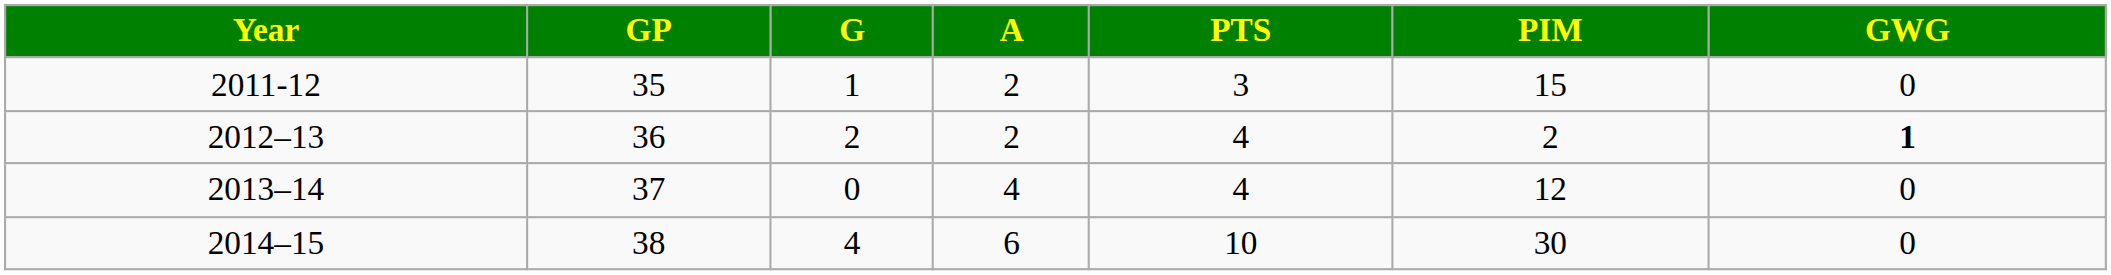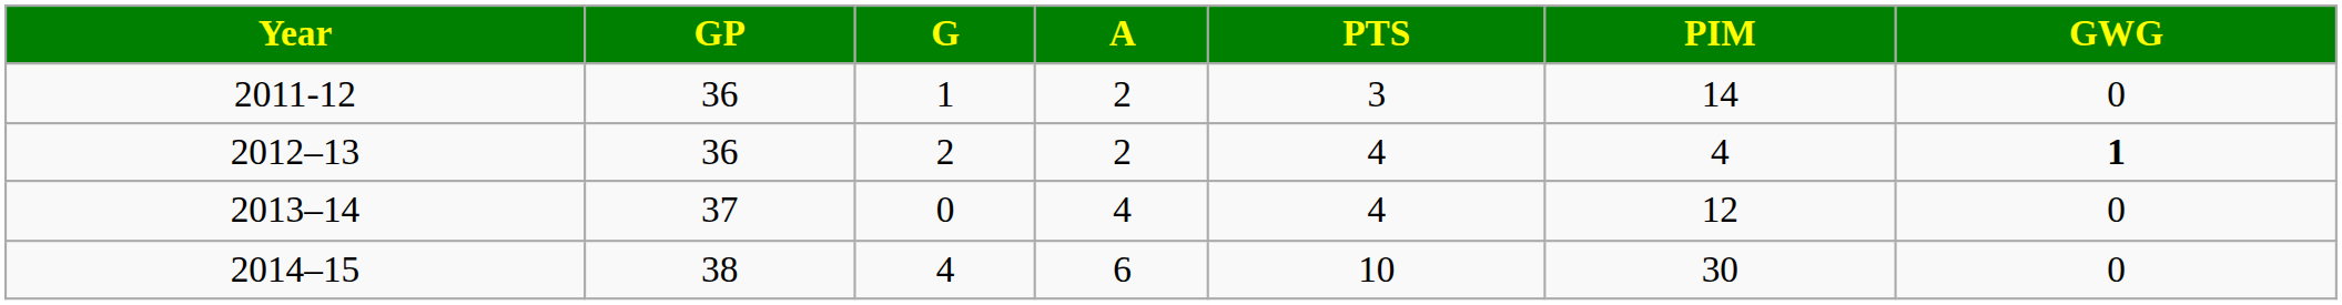2011-12 | GP: 35 -> 36
2011-12 | PIM: 15 -> 14
2012–13 | PIM: 2 -> 4
